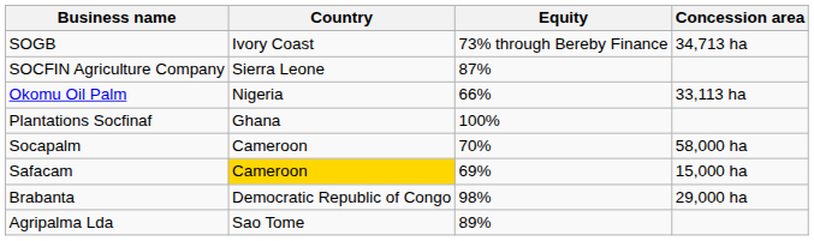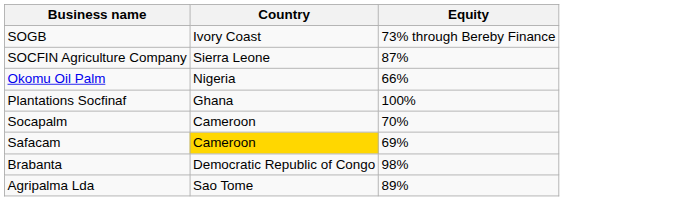- column: Concession area | 34,713 ha | 33,113 ha | 58,000 ha | 15,000 ha | 29,000 ha
